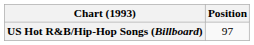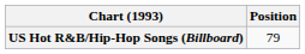US Hot R&B/Hip-Hop Songs (Billboard) | Position: 97 -> 79
